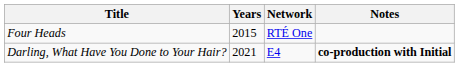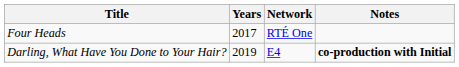Four Heads | Years: 2015 -> 2017
Darling, What Have You Done to Your Hair? | Years: 2021 -> 2019
